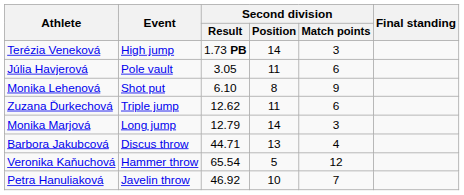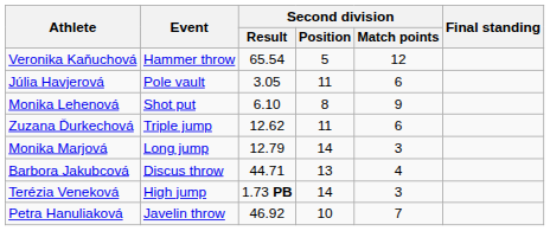rows swapped: Terézia Veneková <-> Veronika Kaňuchová
